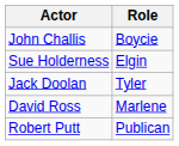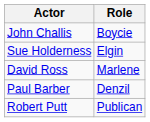- row: Jack Doolan | Tyler
+ row: Paul Barber | Denzil
